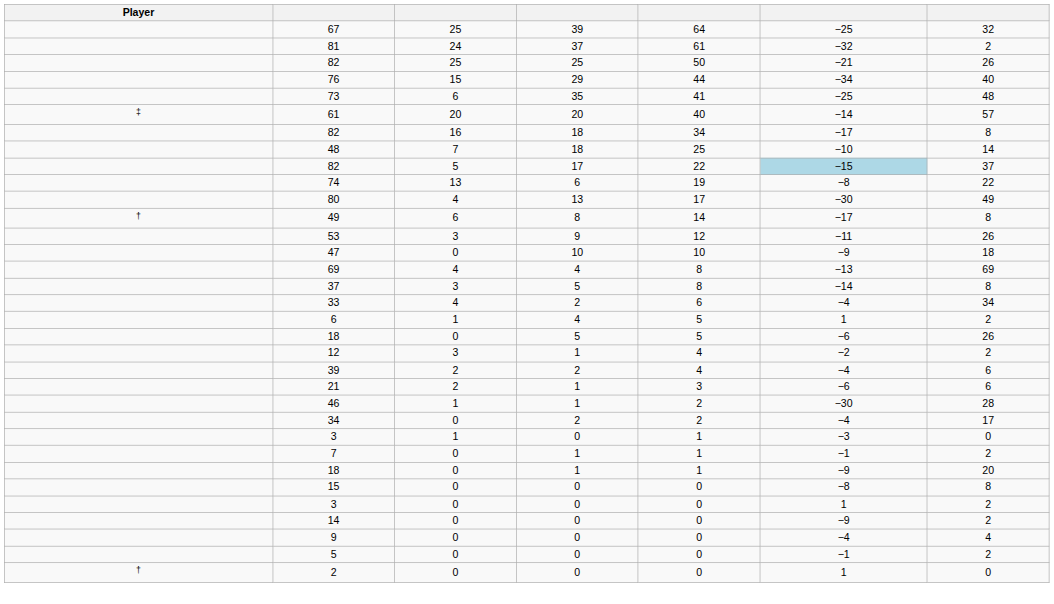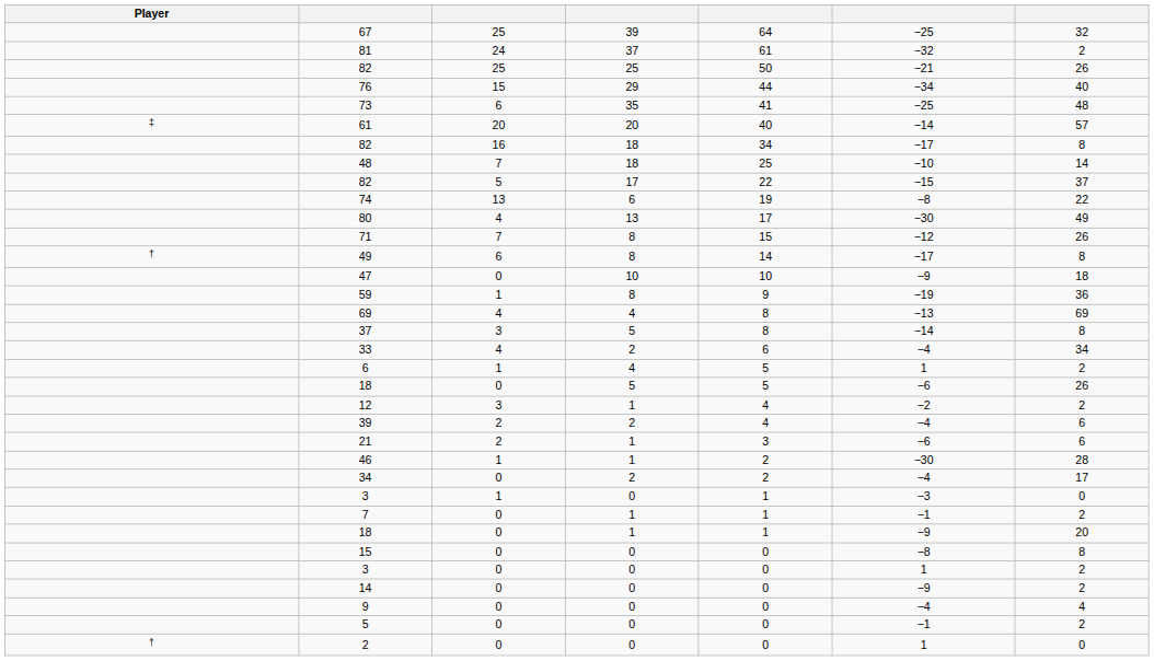82 / 17 | column 6: lightblue background -> no background
+ row: 71 | 7 | 8 | 15 | −12 | 26
- row: 53 | 3 | 9 | 12 | −11 | 26
+ row: 59 | 1 | 8 | 9 | −19 | 36
